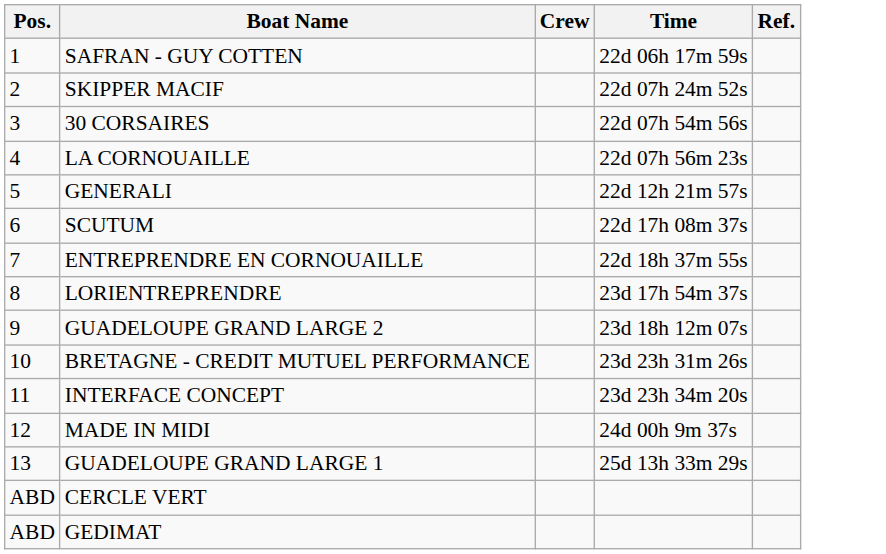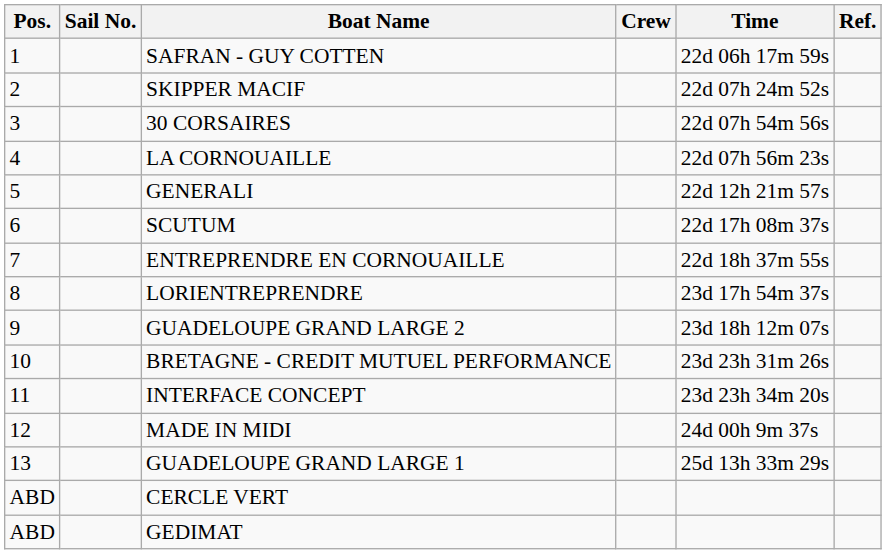+ column: Sail No.
